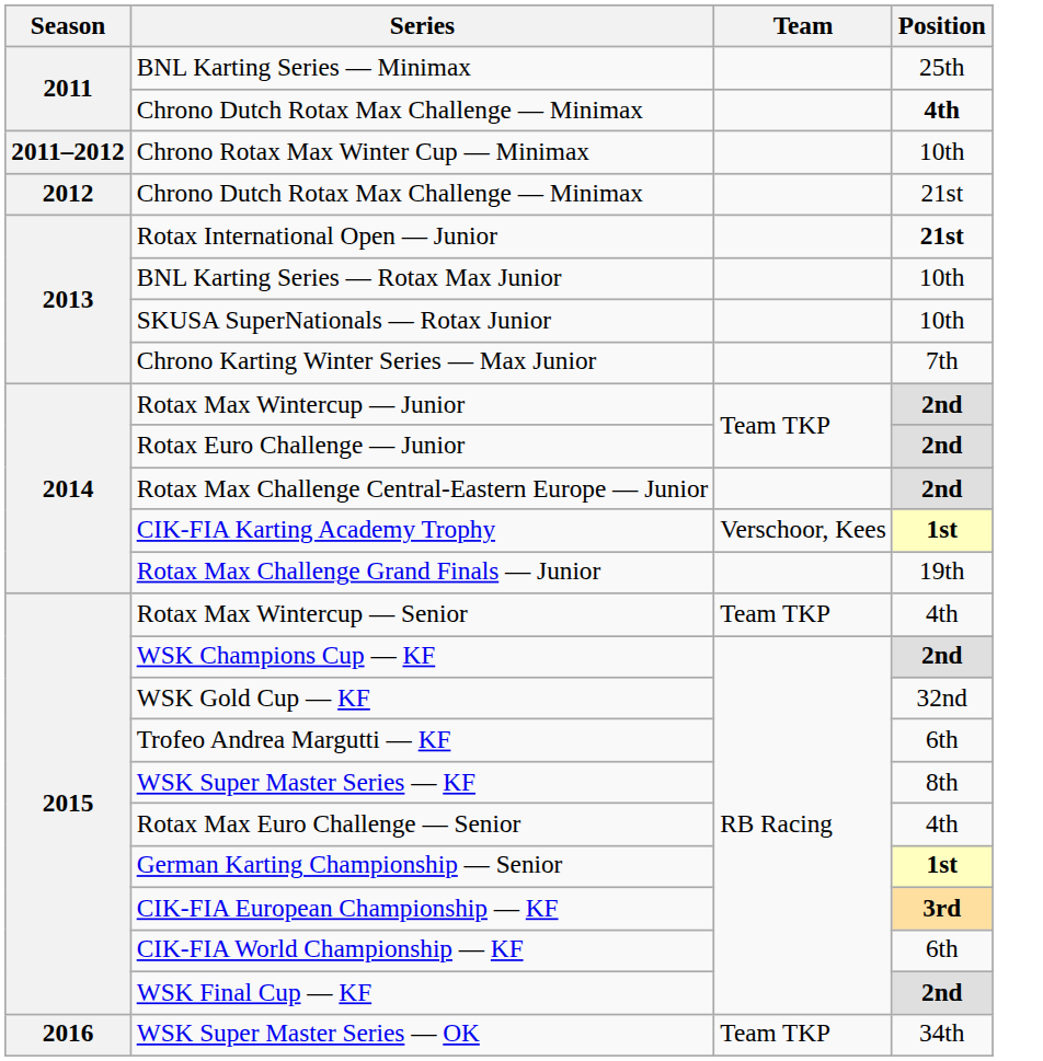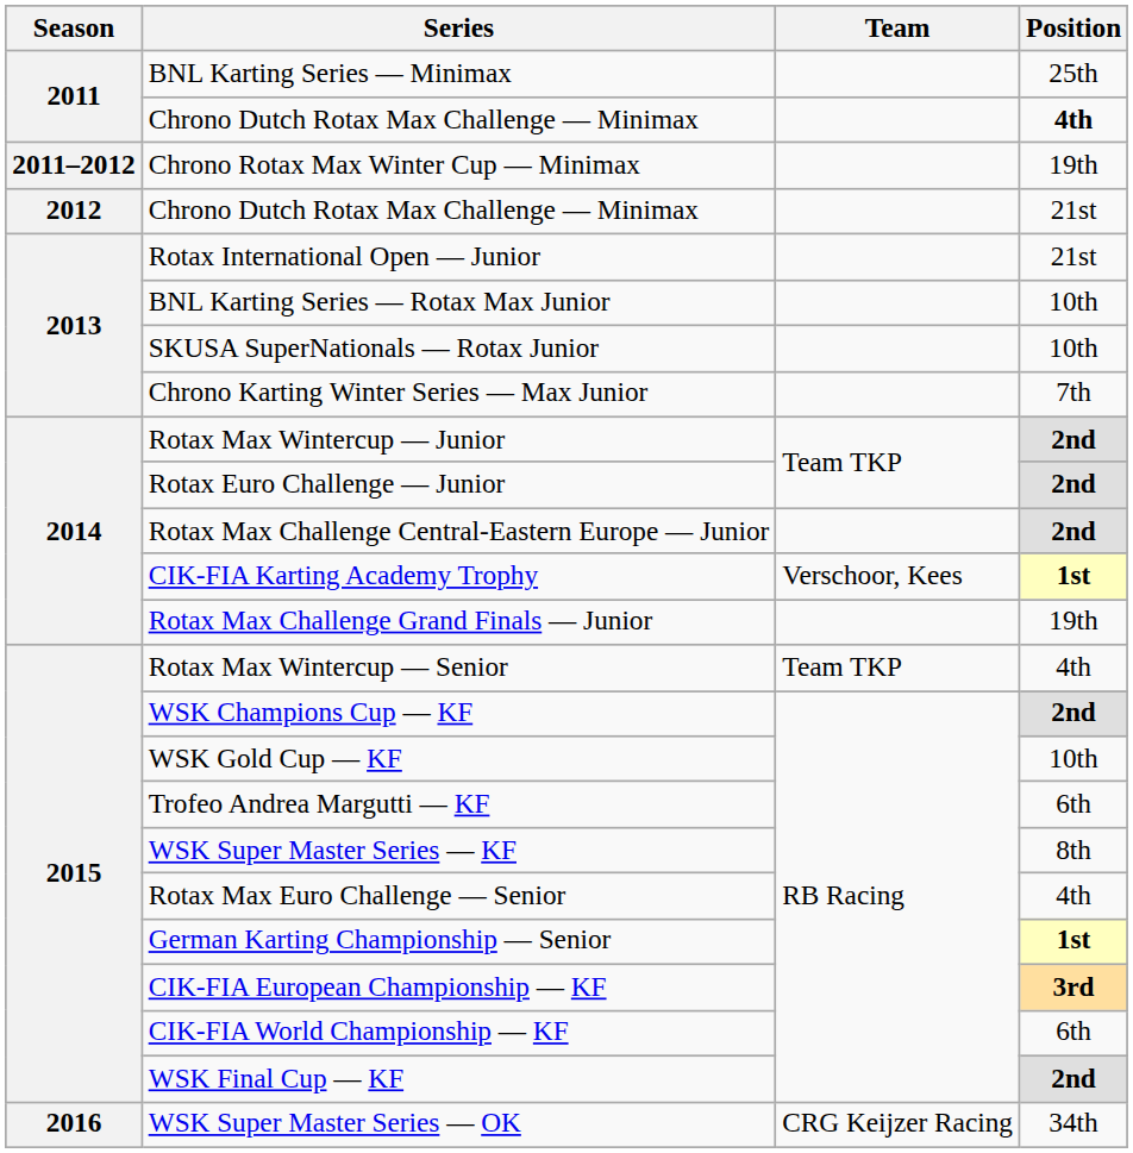Chrono Rotax Max Winter Cup — Minimax | Position: 10th -> 19th
Rotax International Open — Junior | Position: bold -> normal
WSK Gold Cup — KF | Position: 32nd -> 10th
WSK Super Master Series — OK | Team: Team TKP -> CRG Keijzer Racing
